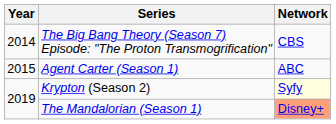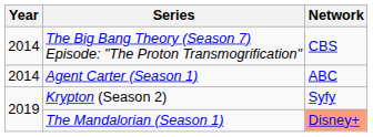Agent Carter (Season 1) | Year: 2015 -> 2014
Krypton (Season 2) | Network: lightyellow background -> no background
